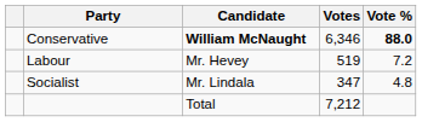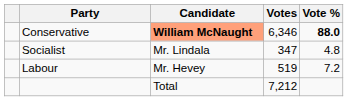Conservative | Candidate: no background -> lightsalmon background
rows swapped: Labour <-> Socialist
